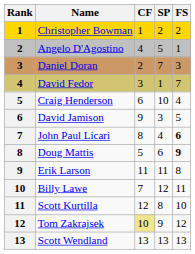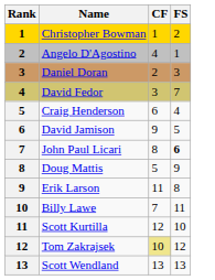- column: SP | 2 | 5 | 7 | 1 | 10 | 3 | 4 | 6 | 11 | 12 | 8 | 9 | 13
Doug Mattis | FS: bold -> normal
